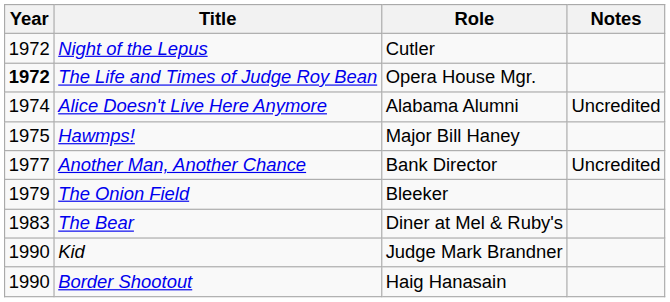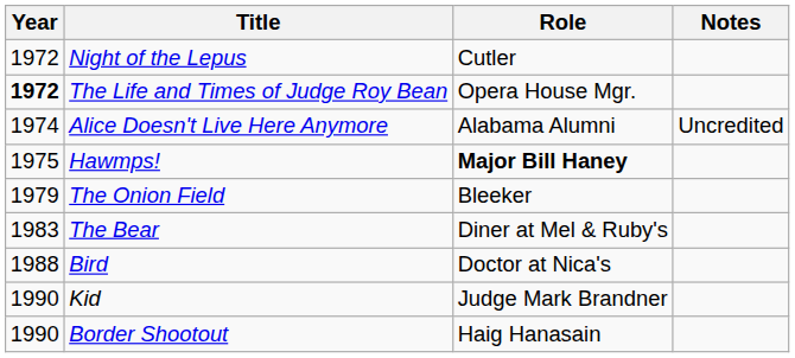Hawmps! | Role: normal -> bold
- row: 1977 | Another Man, Another Chance | Bank Director | Uncredited
+ row: 1988 | Bird | Doctor at Nica's
